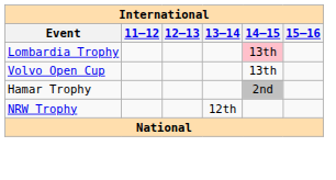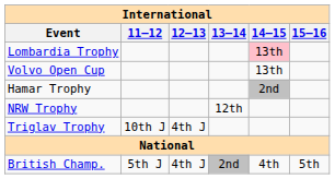+ row: Triglav Trophy | 10th J | 4th J
+ row: British Champ. | 5th J | 4th J | 2nd | 4th | 5th
